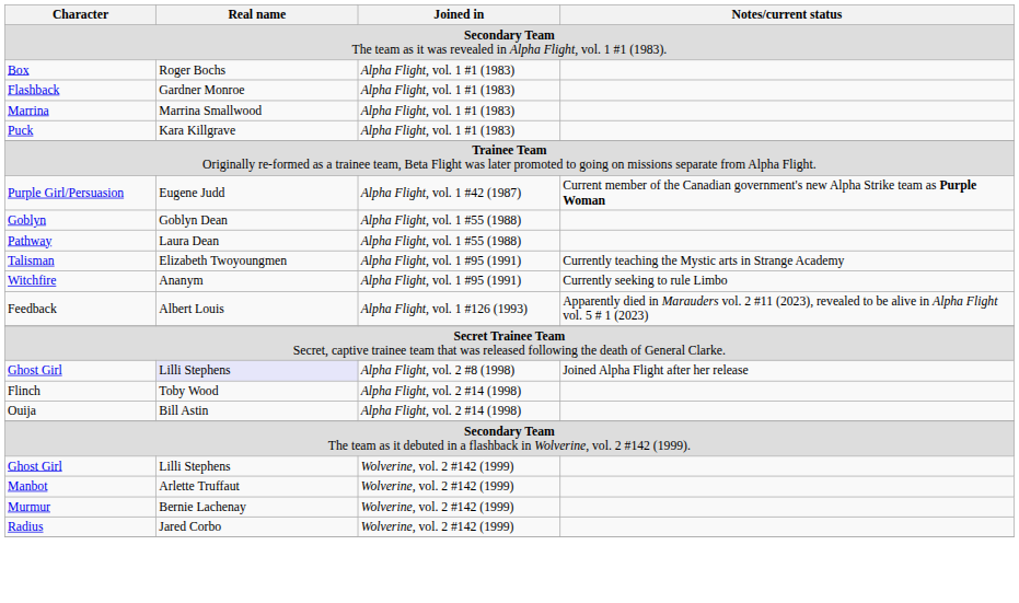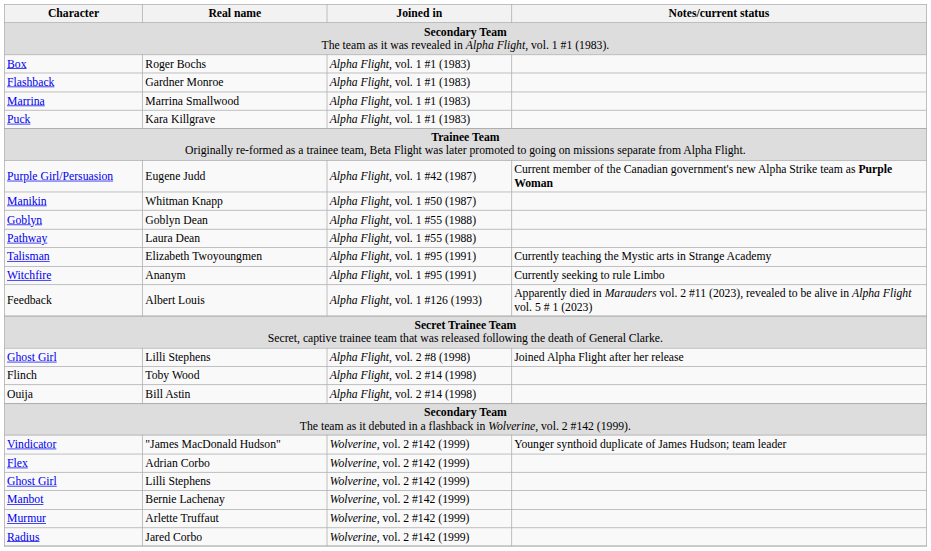+ row: Manikin | Whitman Knapp | Alpha Flight, vol. 1 #50 (1987)
Ghost Girl / Alpha Flight, vol. 2 #8 (1998) | Real name: lavender background -> no background
+ row: Vindicator | "James MacDonald Hudson" | Wolverine, vol. 2 #142 (1999) | Younger synthoid duplicate of James Hudson; team leader
+ row: Flex | Adrian Corbo | Wolverine, vol. 2 #142 (1999)
Manbot | Real name: Arlette Truffaut -> Bernie Lachenay
Murmur | Real name: Bernie Lachenay -> Arlette Truffaut
